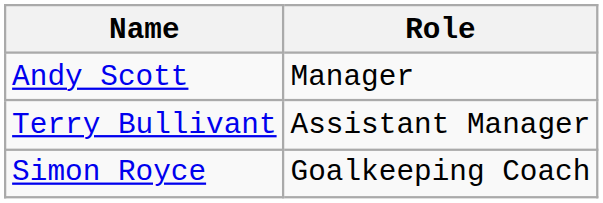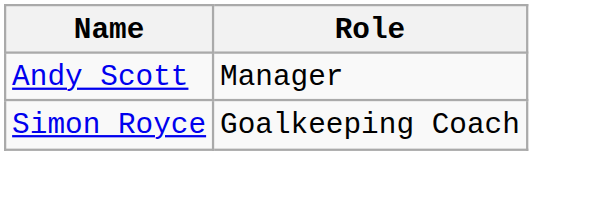- row: Terry Bullivant | Assistant Manager
